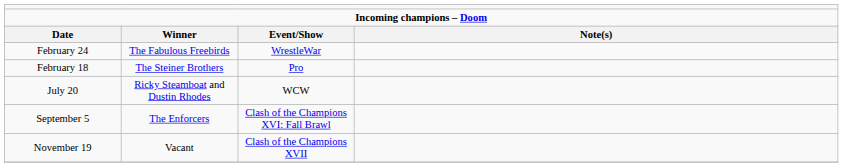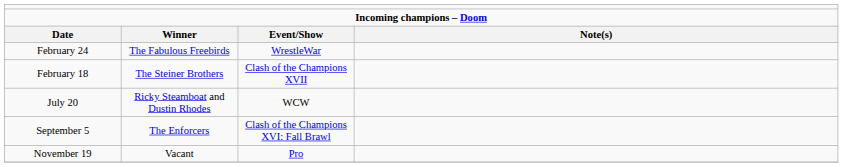February 18 | column 3: Pro -> Clash of the Champions XVII
November 19 | column 3: Clash of the Champions XVII -> Pro
